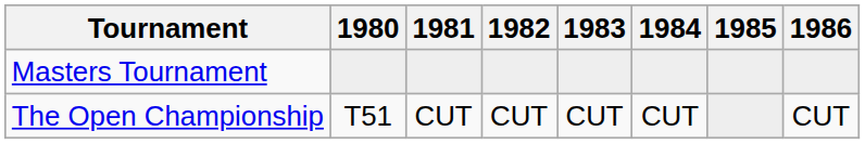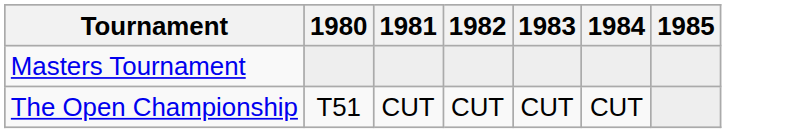- column: 1986 | CUT
